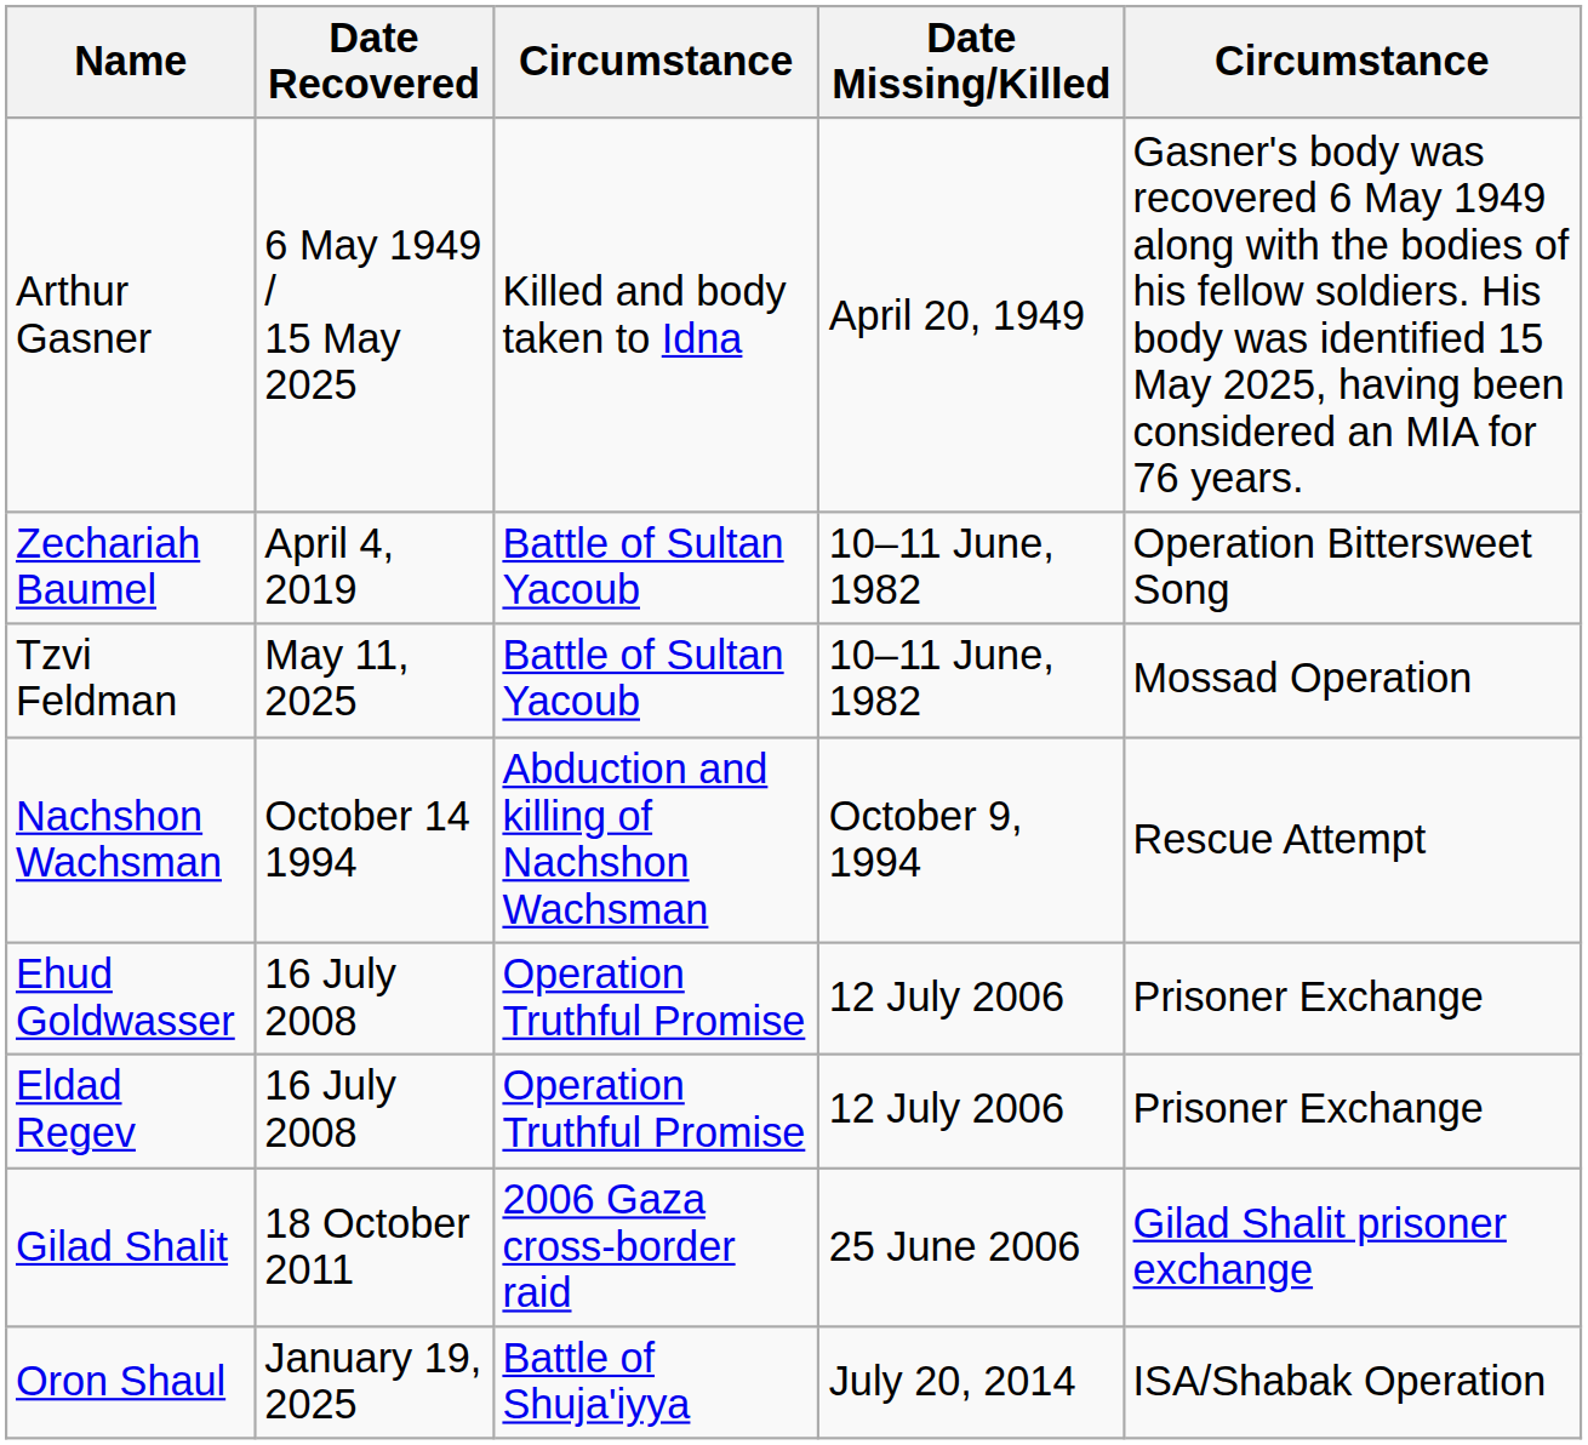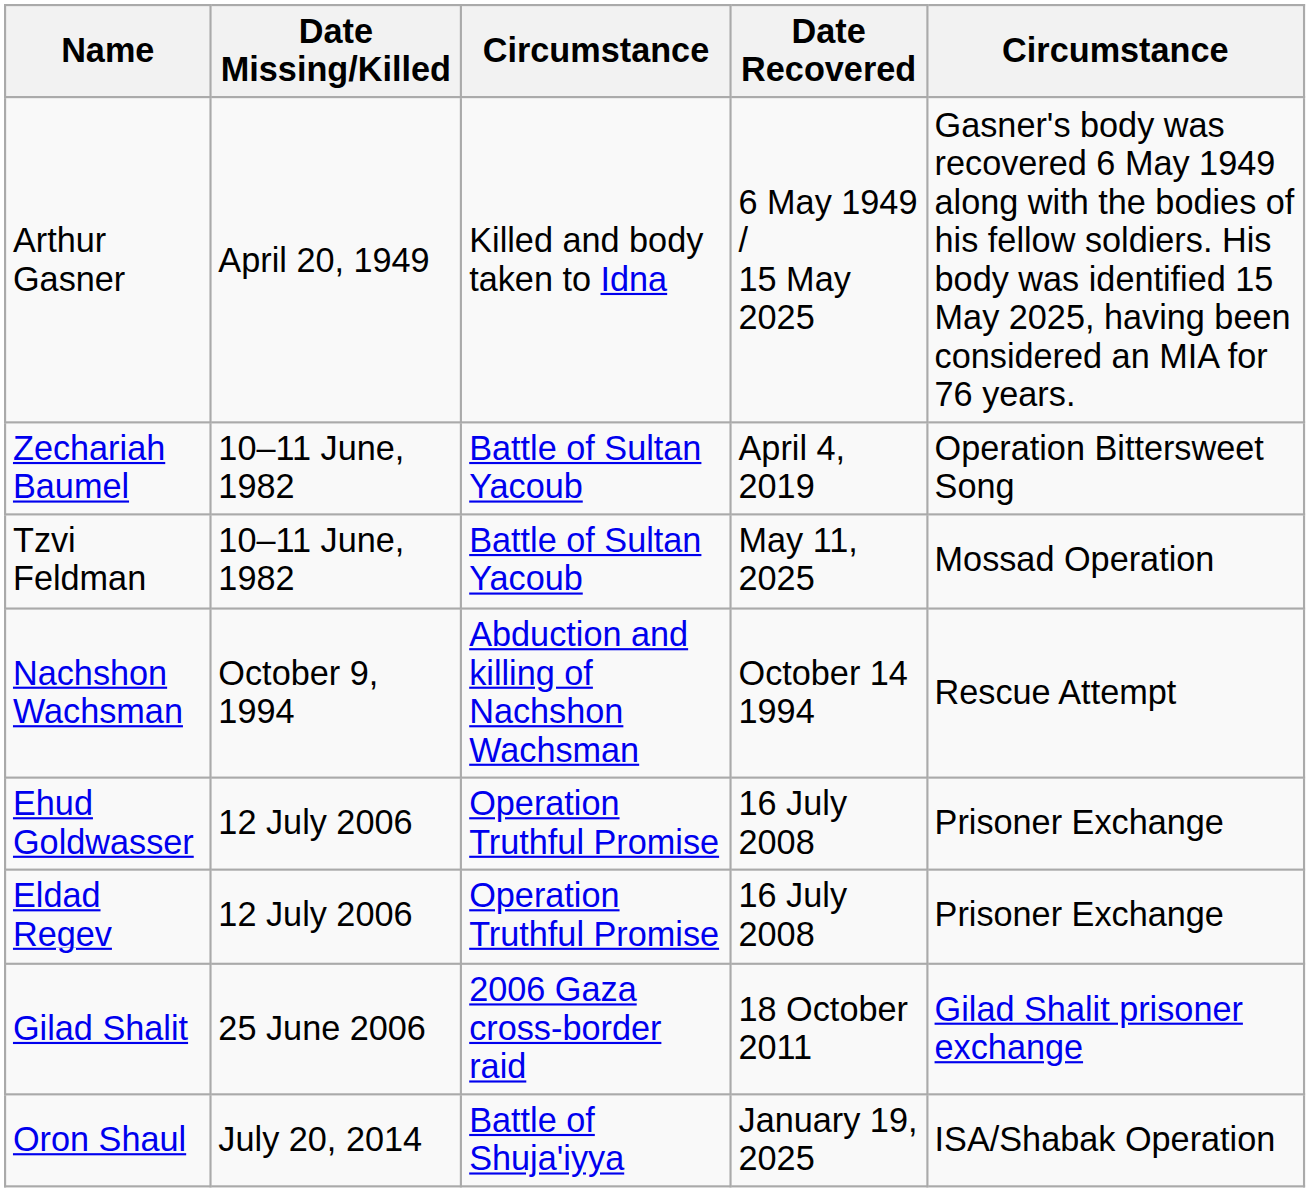columns swapped: Date Missing/Killed <-> Date Recovered
